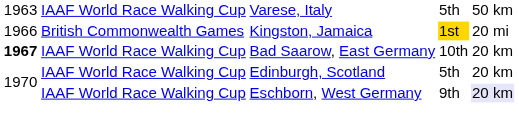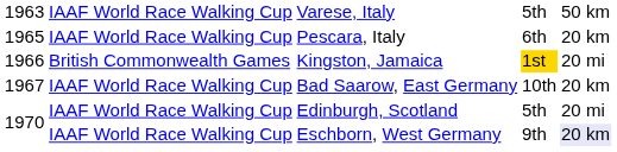+ row: 1965 | IAAF World Race Walking Cup | Pescara, Italy | 6th | 20 km
Bad Saarow, East Germany | column 1: bold -> normal
Edinburgh, Scotland | column 5: 20 km -> 20 mi
